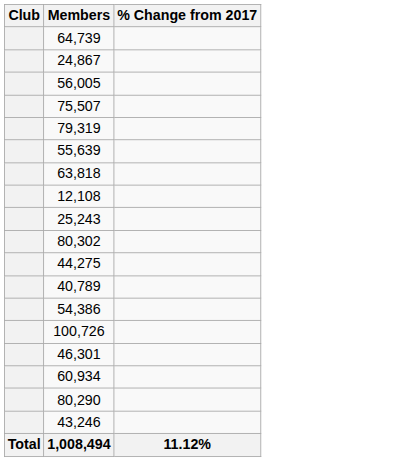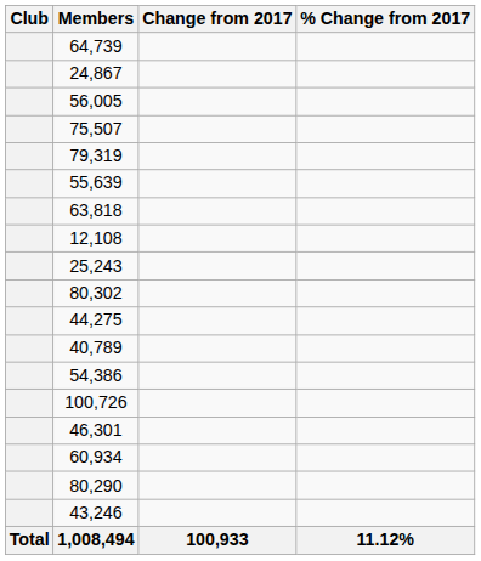+ column: Change from 2017 | 100,933
